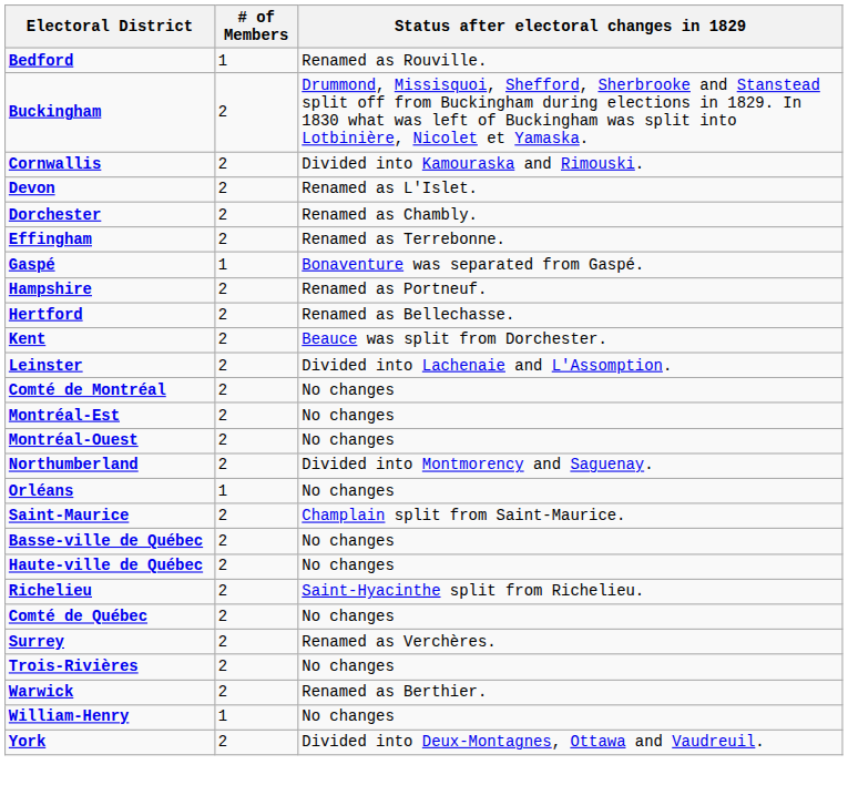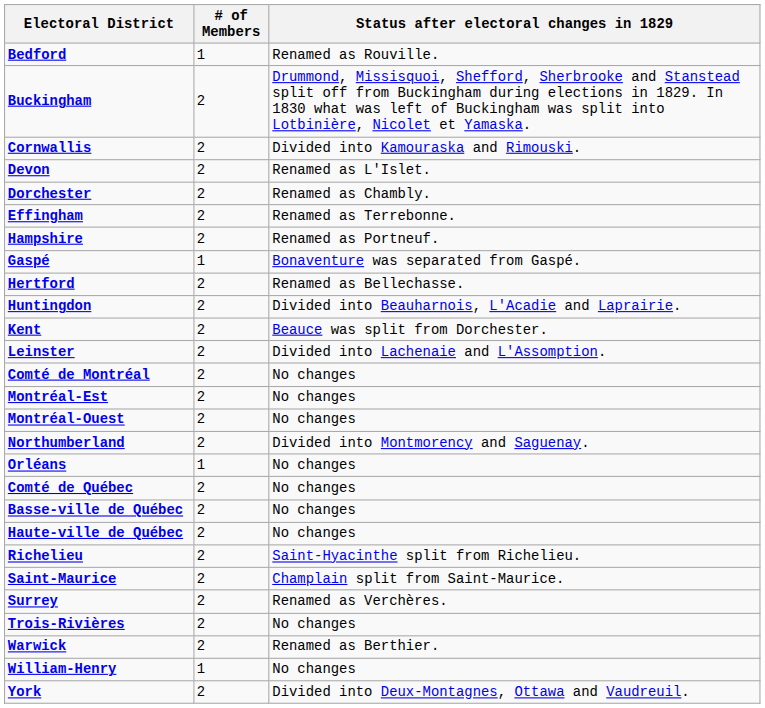rows swapped: Gaspé <-> Hampshire
+ row: Huntingdon | 2 | Divided into Beauharnois, L'Acadie and Laprairie.
rows swapped: Comté de Québec <-> Saint-Maurice
